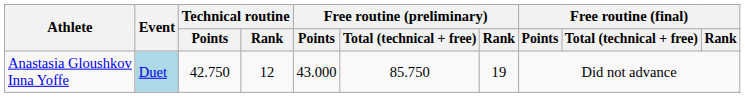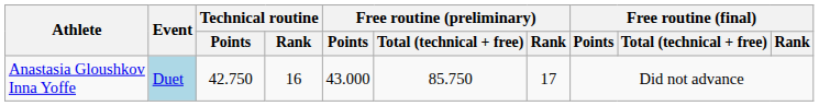Anastasia Gloushkov Inna Yoffe | Technical routine / Rank: 12 -> 16
Anastasia Gloushkov Inna Yoffe | Free routine (preliminary) / Rank: 19 -> 17
